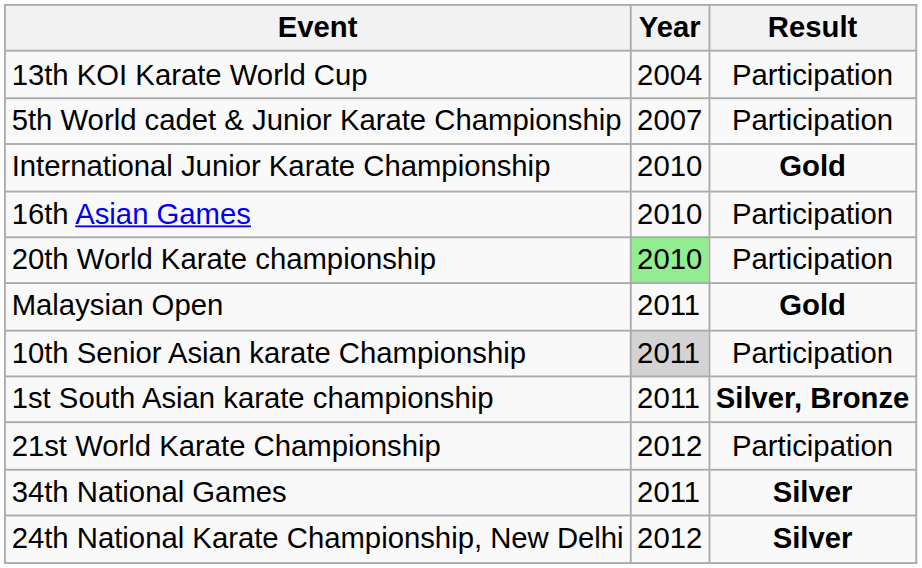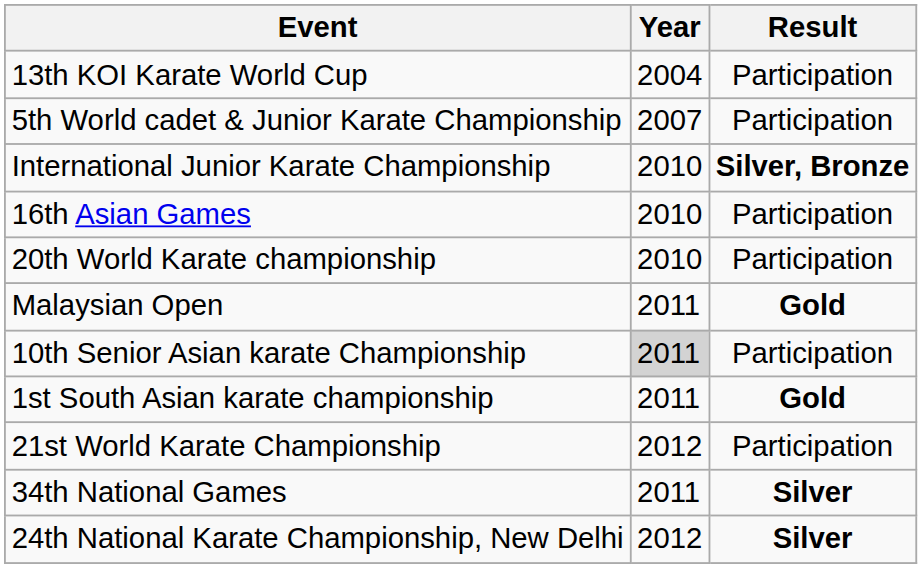International Junior Karate Championship | Result: Gold -> Silver, Bronze
20th World Karate championship | Year: lightgreen background -> no background
1st South Asian karate championship | Result: Silver, Bronze -> Gold
